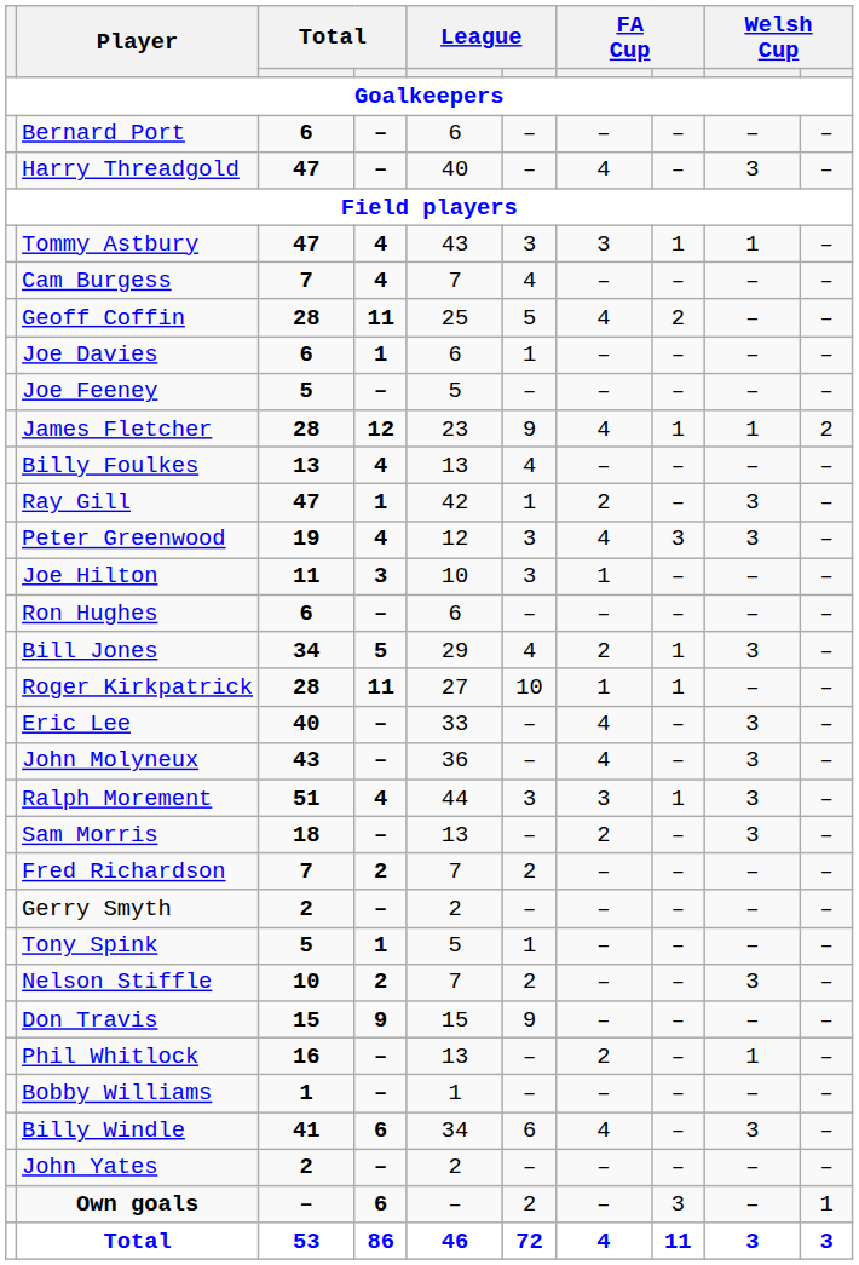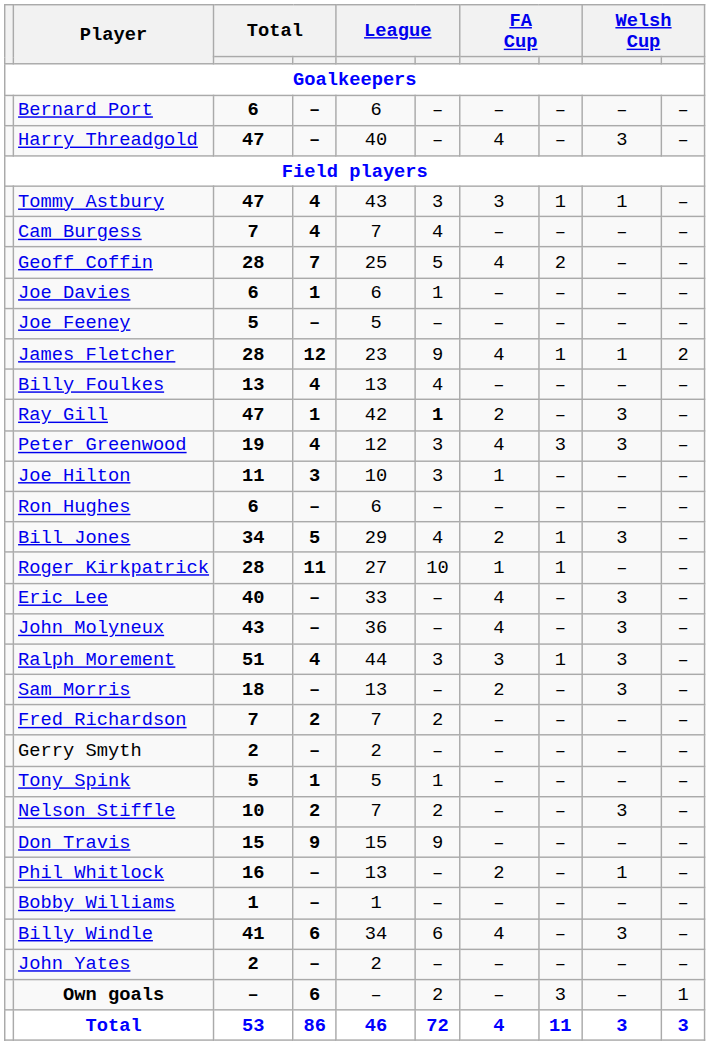Geoff Coffin | column 4: 11 -> 7
Ray Gill | column 6: normal -> bold
